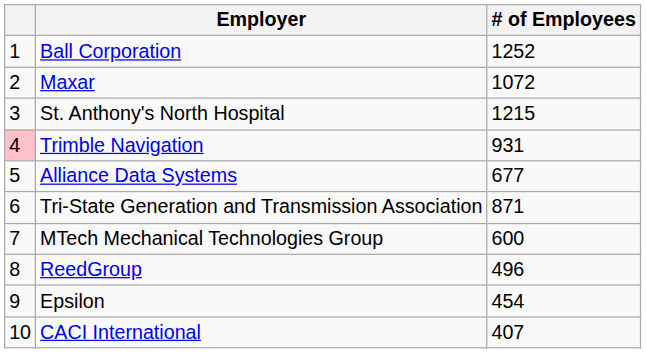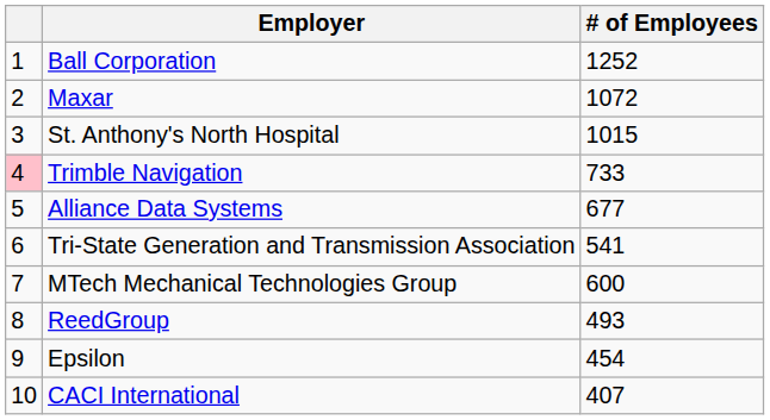St. Anthony's North Hospital | # of Employees: 1215 -> 1015
Trimble Navigation | # of Employees: 931 -> 733
Tri-State Generation and Transmission Association | # of Employees: 871 -> 541
ReedGroup | # of Employees: 496 -> 493
